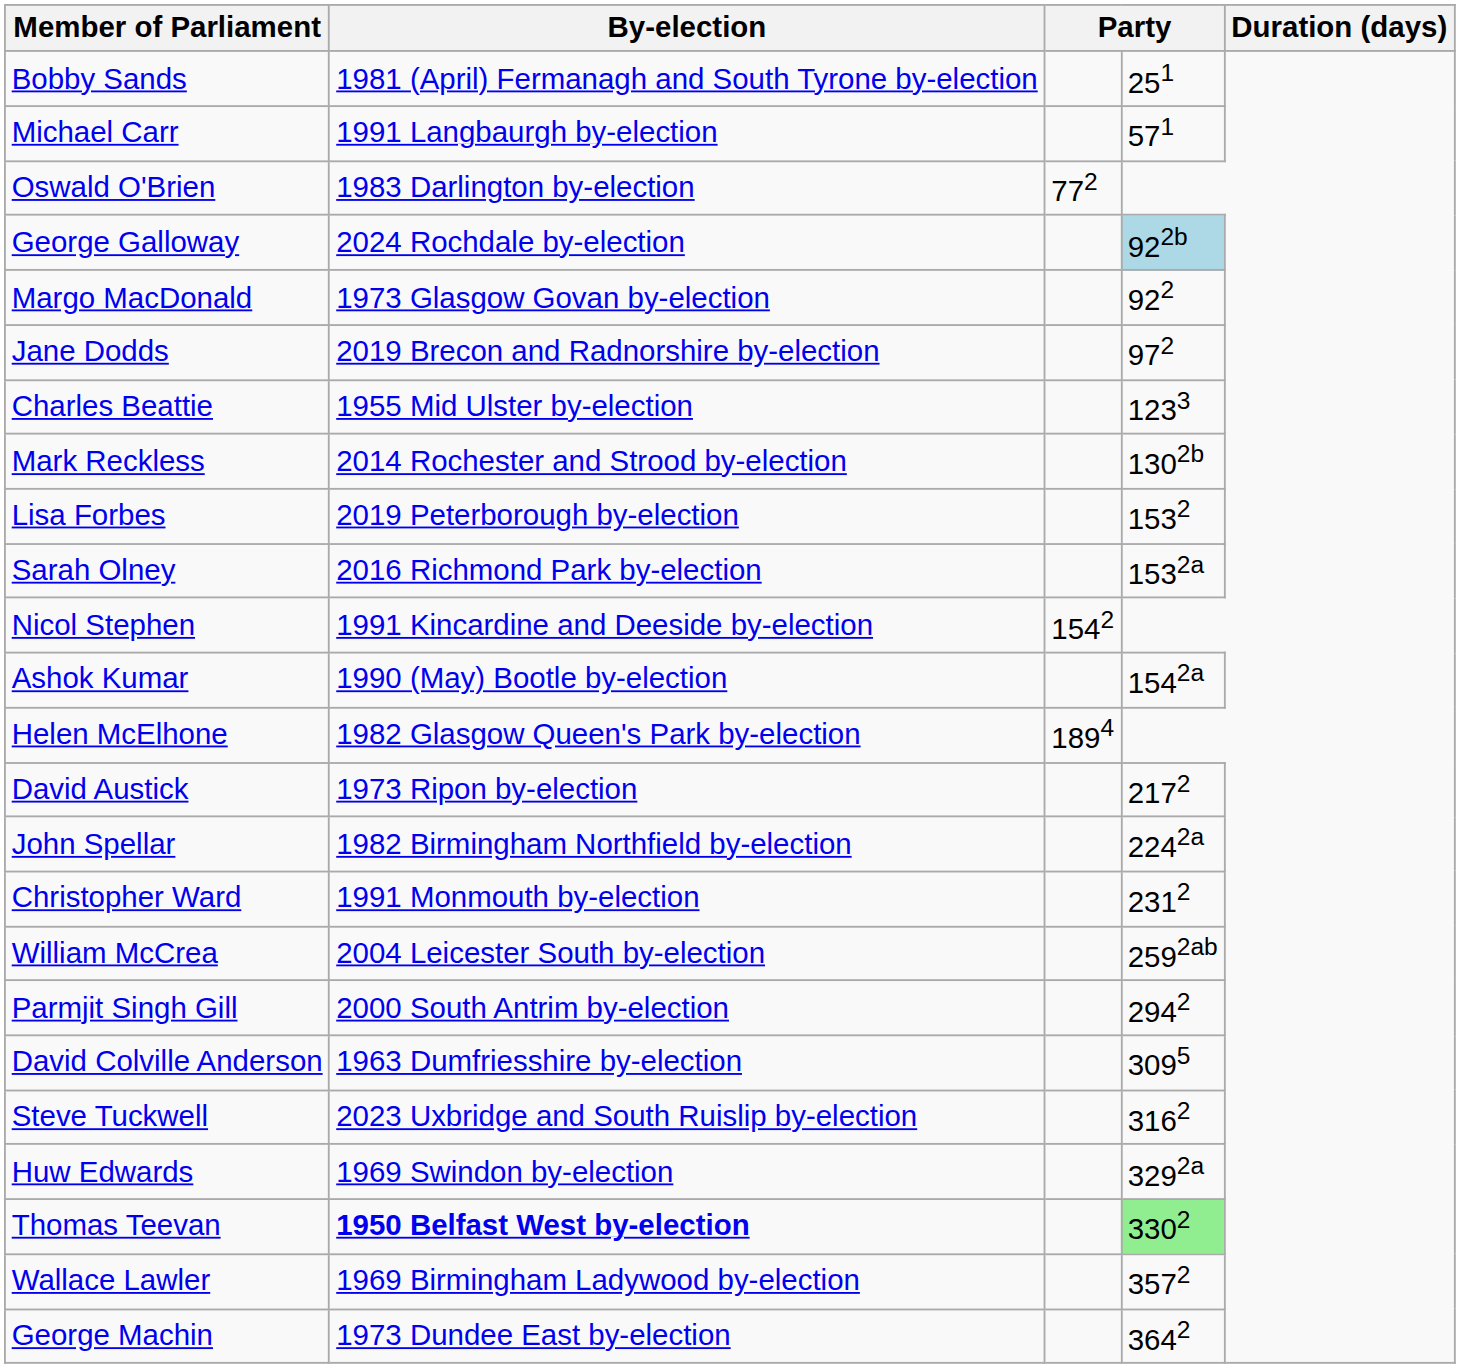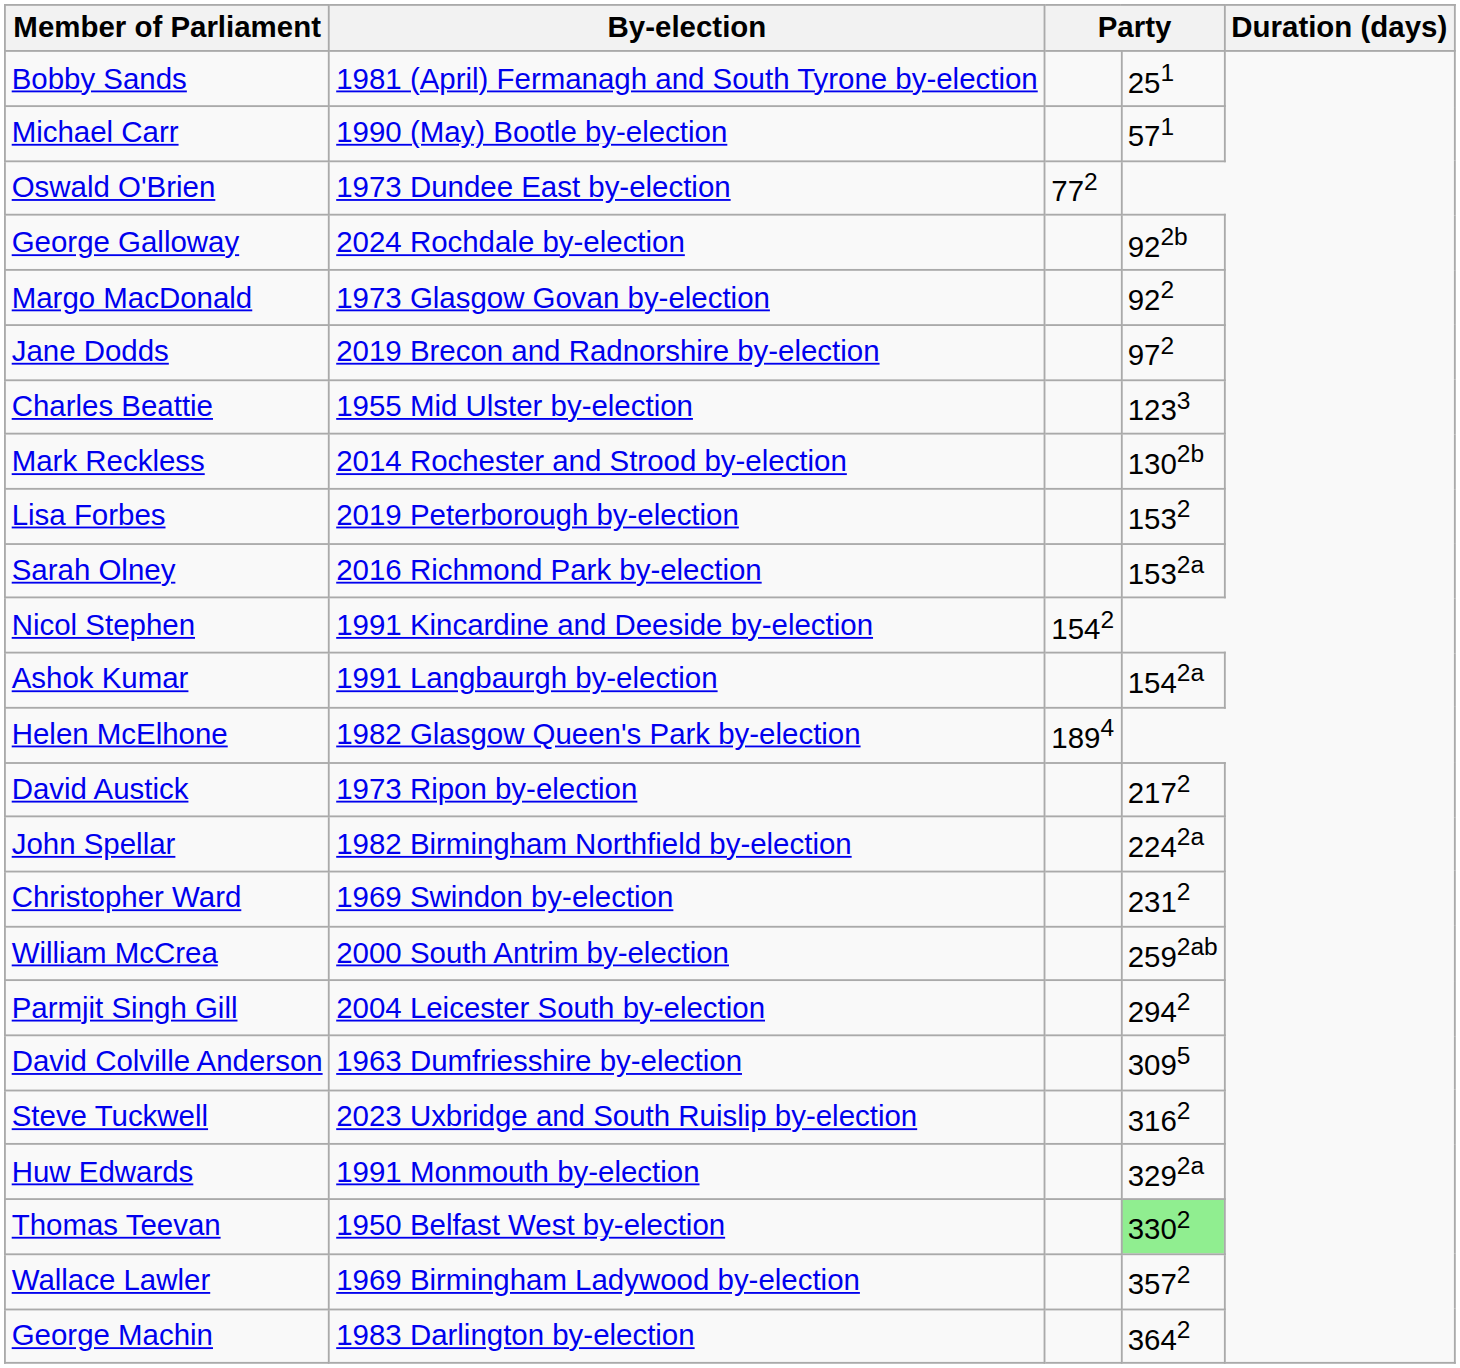Michael Carr | By-election: 1991 Langbaurgh by-election -> 1990 (May) Bootle by-election
Oswald O'Brien | By-election: 1983 Darlington by-election -> 1973 Dundee East by-election
George Galloway | column 4: lightblue background -> no background
Ashok Kumar | By-election: 1990 (May) Bootle by-election -> 1991 Langbaurgh by-election
Christopher Ward | By-election: 1991 Monmouth by-election -> 1969 Swindon by-election
William McCrea | By-election: 2004 Leicester South by-election -> 2000 South Antrim by-election
Parmjit Singh Gill | By-election: 2000 South Antrim by-election -> 2004 Leicester South by-election
Huw Edwards | By-election: 1969 Swindon by-election -> 1991 Monmouth by-election
Thomas Teevan | By-election: bold -> normal
George Machin | By-election: 1973 Dundee East by-election -> 1983 Darlington by-election
